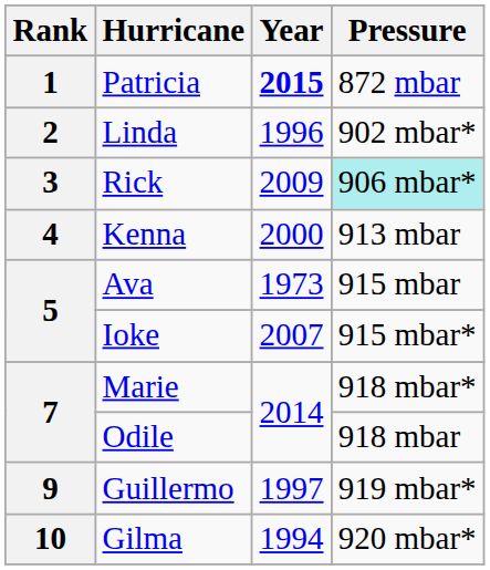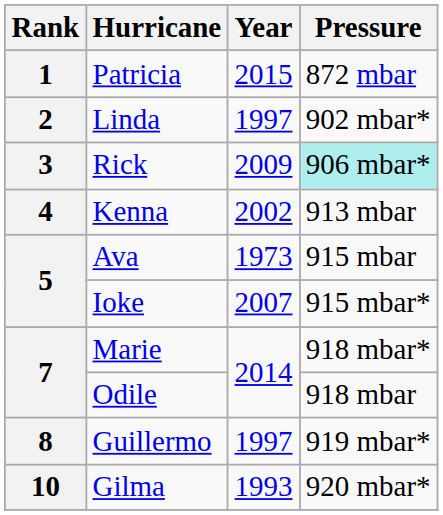Patricia | Year: bold -> normal
Linda | Year: 1996 -> 1997
Kenna | Year: 2000 -> 2002
Guillermo | Rank: 9 -> 8
Gilma | Year: 1994 -> 1993
